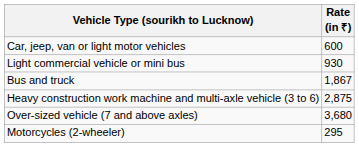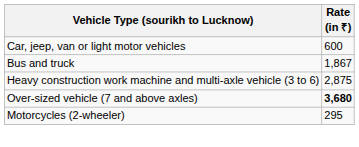- row: Light commercial vehicle or mini bus | 930
Over-sized vehicle (7 and above axles) | Rate (in ₹): normal -> bold
